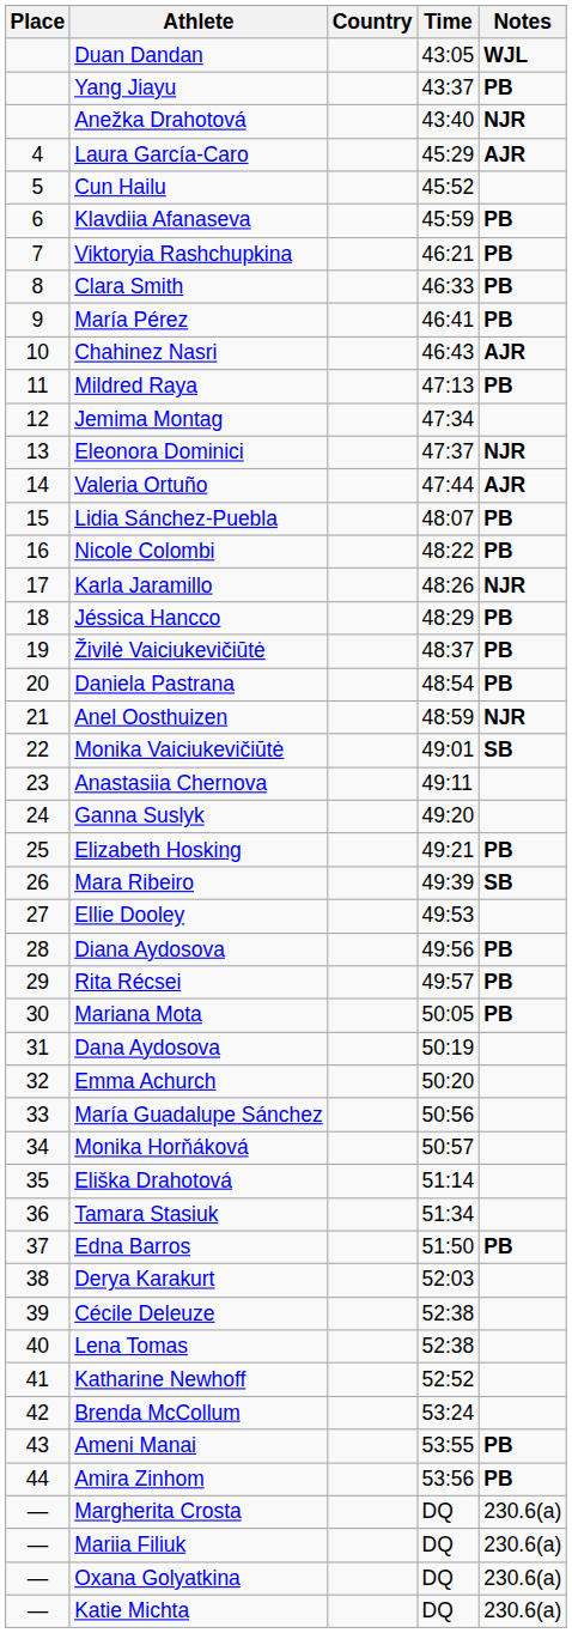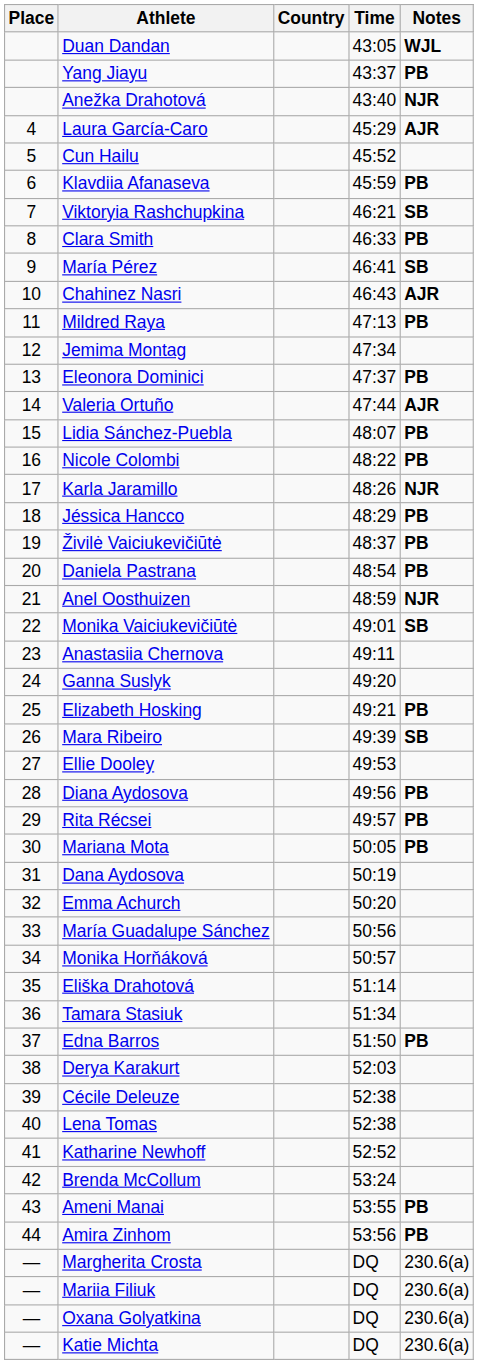Viktoryia Rashchupkina | Notes: PB -> SB
María Pérez | Notes: PB -> SB
Eleonora Dominici | Notes: NJR -> PB
